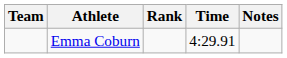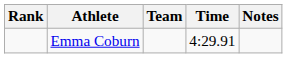columns swapped: Rank <-> Team
